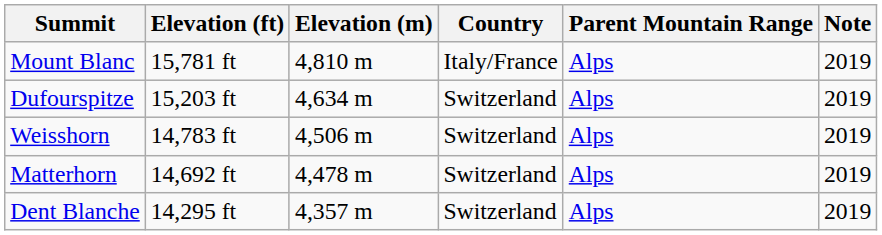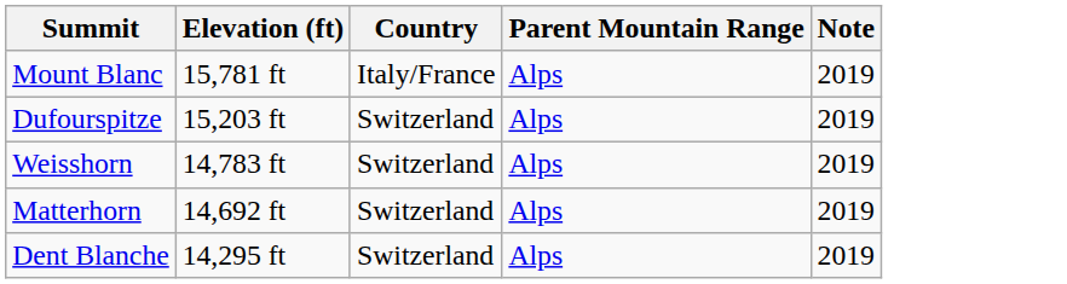- column: Elevation (m) | 4,810 m | 4,634 m | 4,506 m | 4,478 m | 4,357 m
